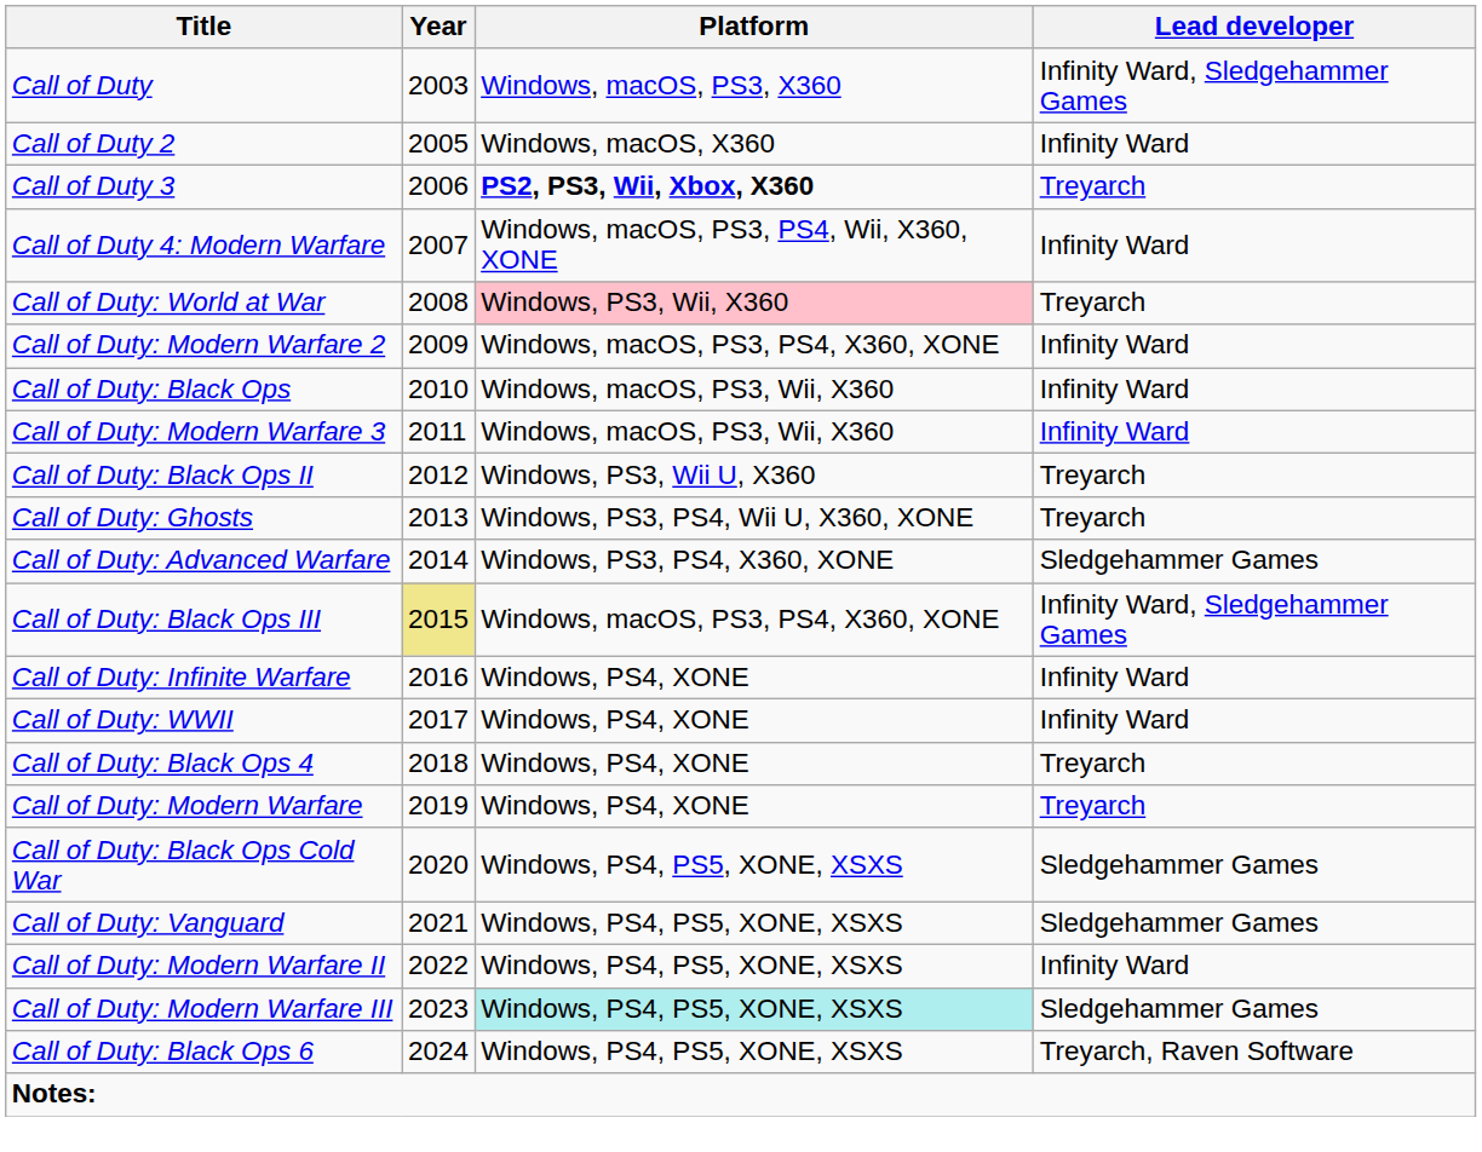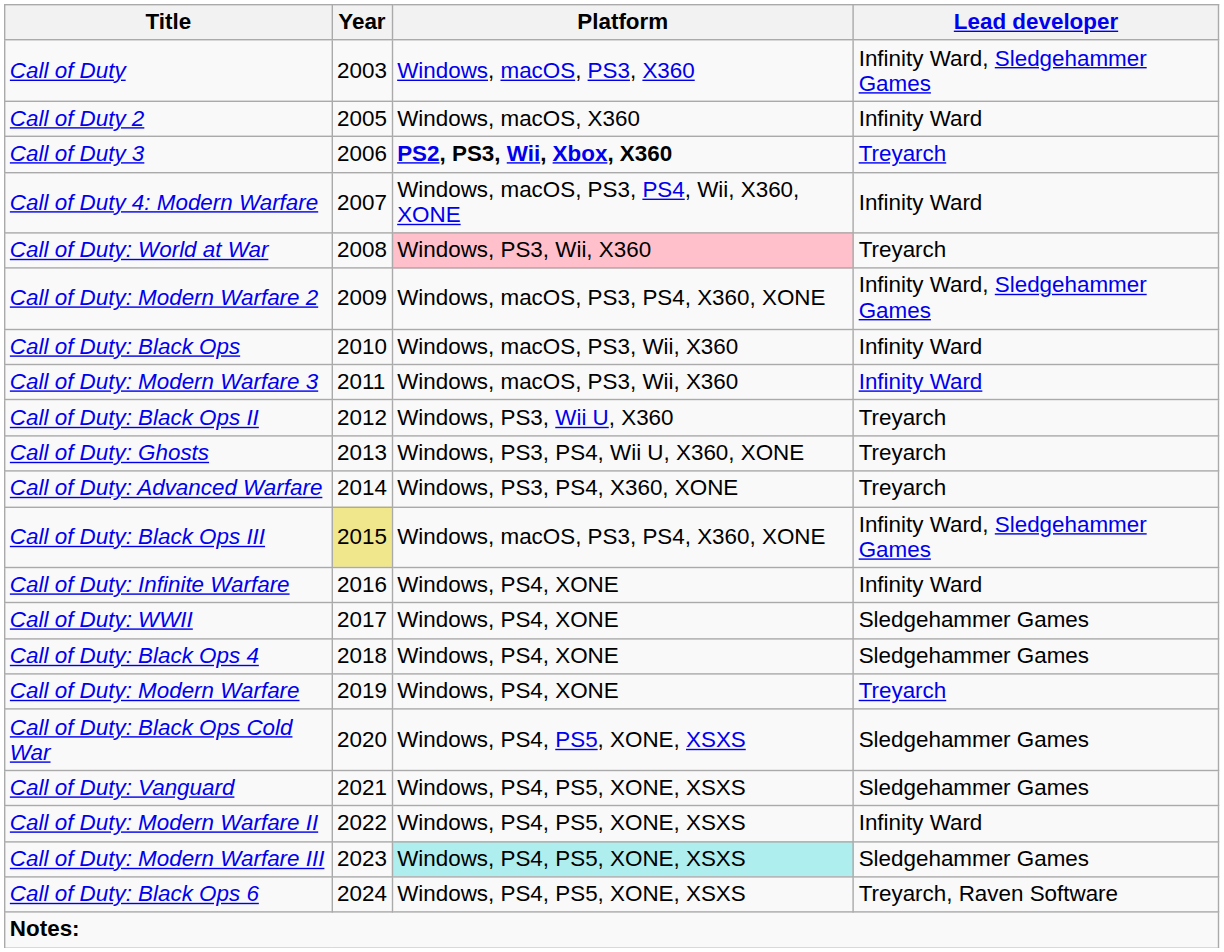Call of Duty: Modern Warfare 2 | Lead developer: Infinity Ward -> Infinity Ward, Sledgehammer Games
Call of Duty: Advanced Warfare | Lead developer: Sledgehammer Games -> Treyarch
Call of Duty: WWII | Lead developer: Infinity Ward -> Sledgehammer Games
Call of Duty: Black Ops 4 | Lead developer: Treyarch -> Sledgehammer Games
